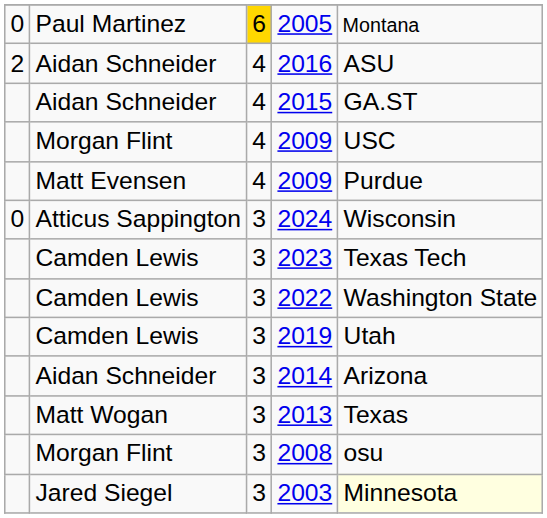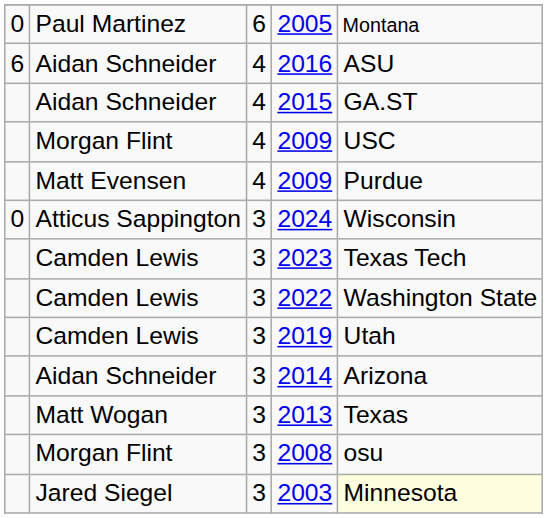2005 | column 3: gold background -> no background
2016 | column 1: 2 -> 6
